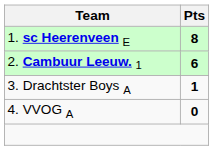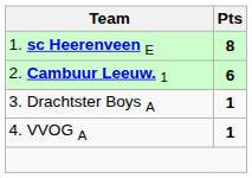4. VVOG A | Pts: 0 -> 1
